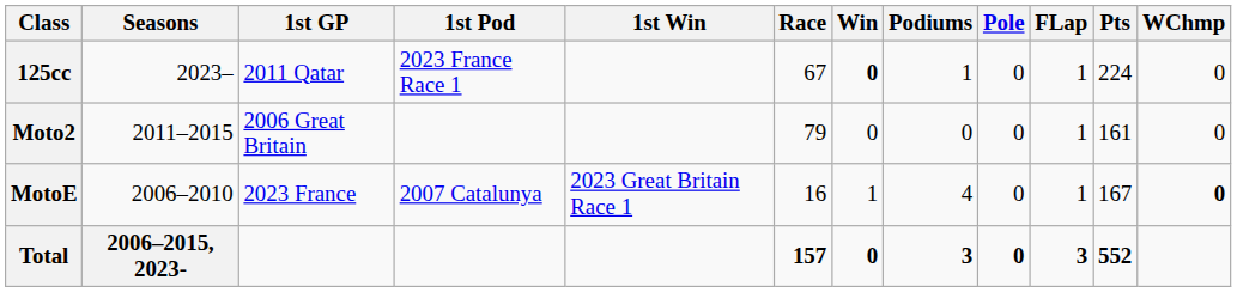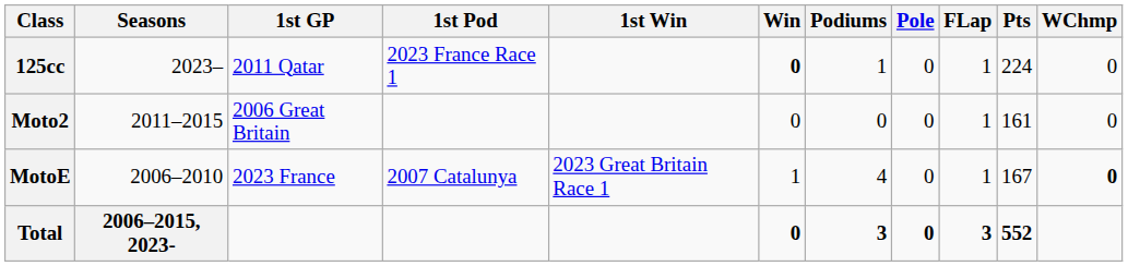- column: Race | 67 | 79 | 16 | 157
